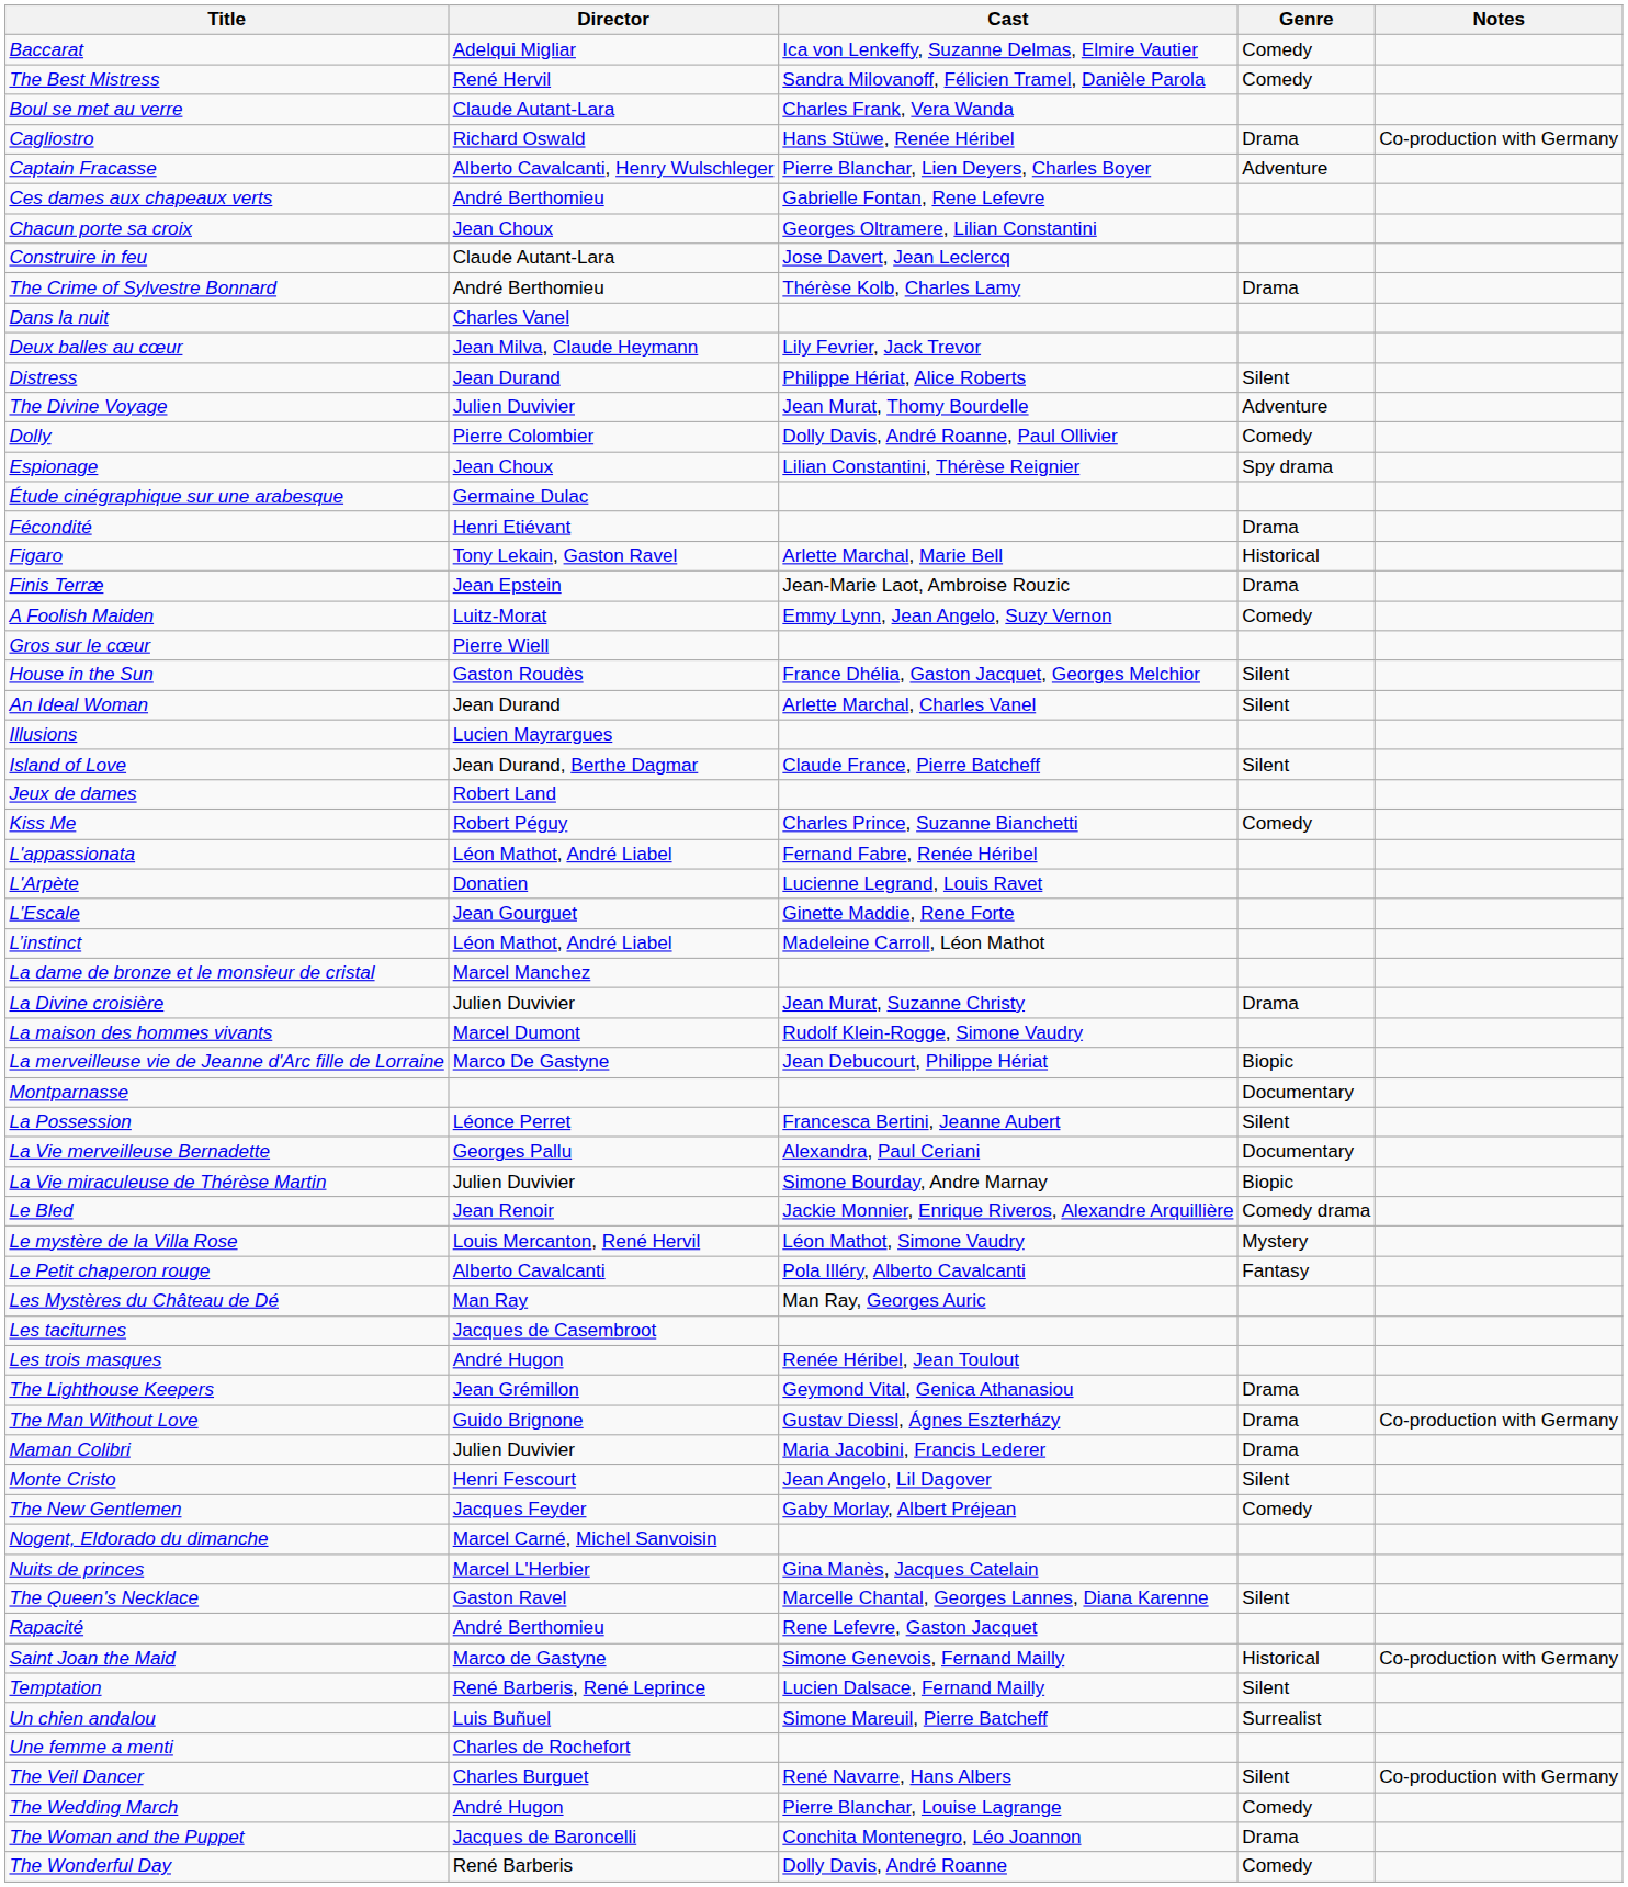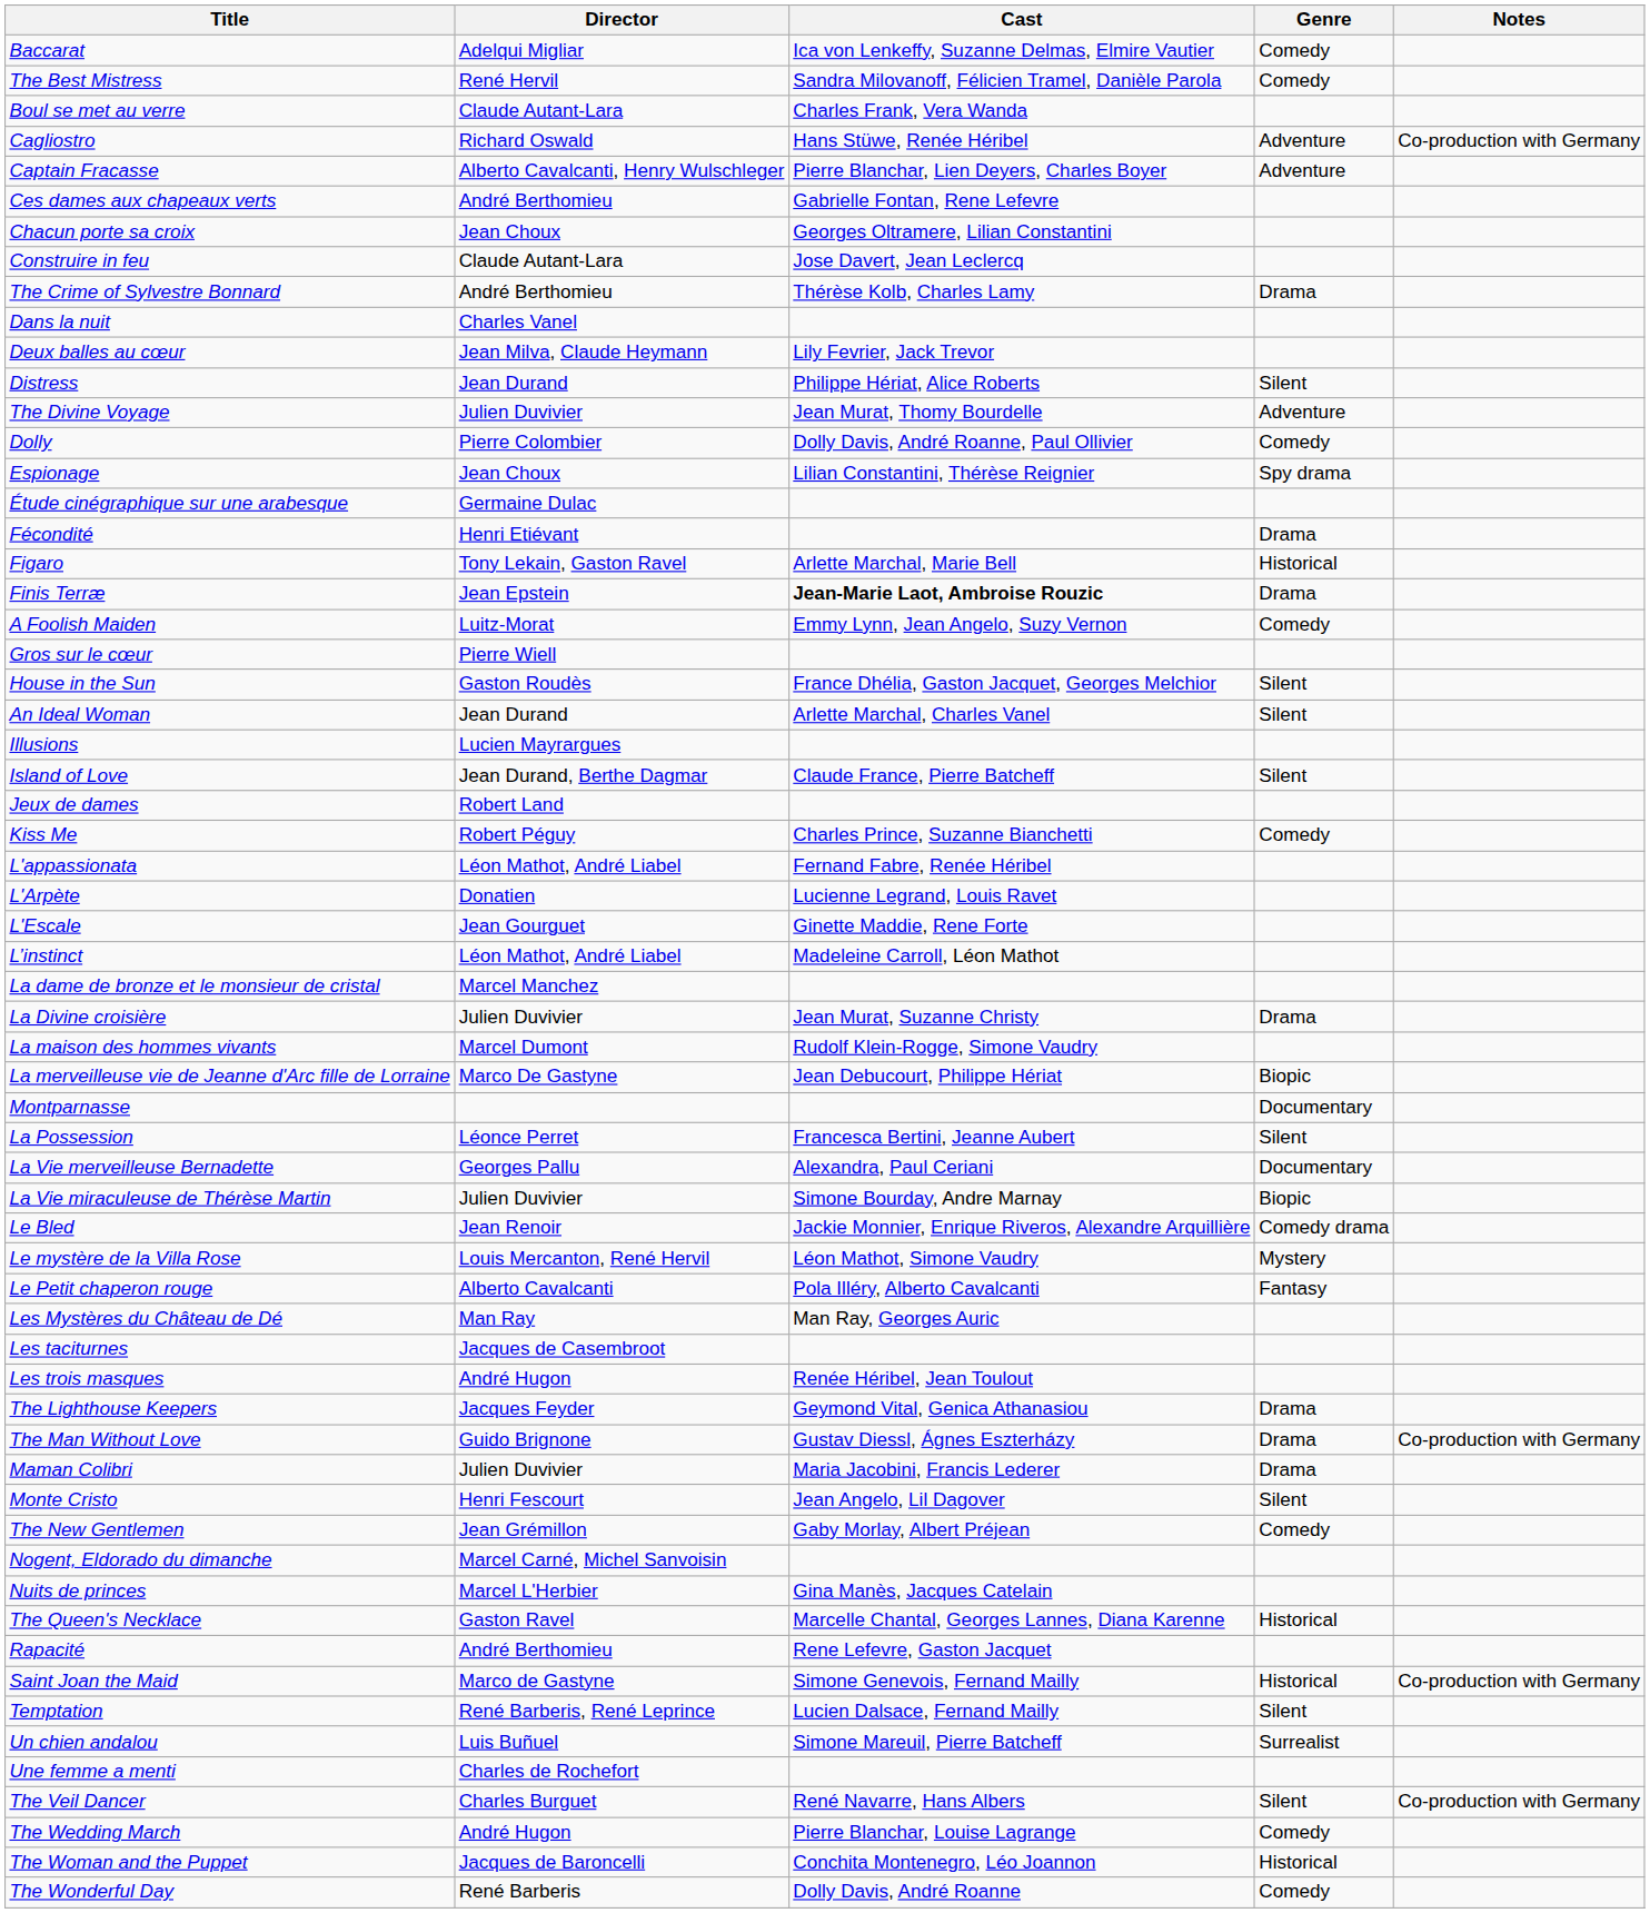Cagliostro | Genre: Drama -> Adventure
Finis Terræ | Cast: normal -> bold
The Lighthouse Keepers | Director: Jean Grémillon -> Jacques Feyder
The New Gentlemen | Director: Jacques Feyder -> Jean Grémillon
The Queen's Necklace | Genre: Silent -> Historical
The Woman and the Puppet | Genre: Drama -> Historical
